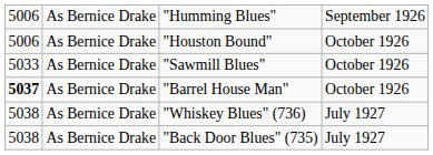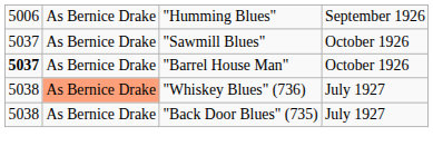- row: 5006 | As Bernice Drake | "Houston Bound" | October 1926
"Sawmill Blues" | column 1: 5033 -> 5037
"Whiskey Blues" (736) | column 2: no background -> lightsalmon background
